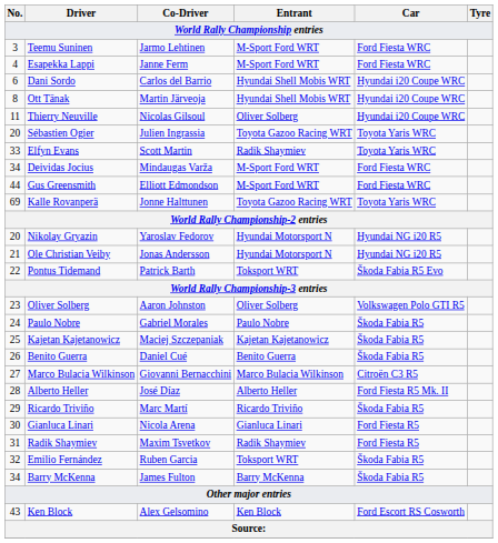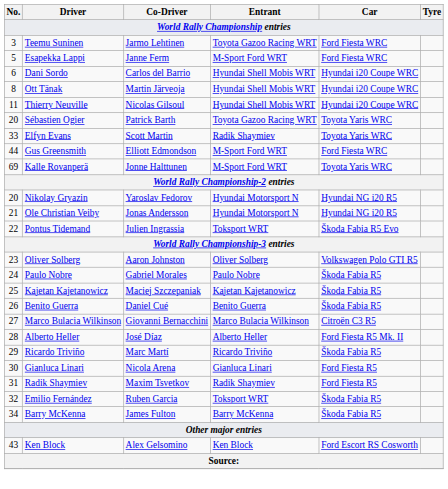Teemu Suninen | Entrant: M-Sport Ford WRT -> Toyota Gazoo Racing WRT
Esapekka Lappi | No.: 4 -> 5
Thierry Neuville | Entrant: Oliver Solberg -> Hyundai Shell Mobis WRT
Sébastien Ogier | Co-Driver: Julien Ingrassia -> Patrick Barth
- row: 34 | Deividas Jocius | Mindaugas Varža | M-Sport Ford WRT | Ford Fiesta WRC
Kalle Rovanperä | Entrant: Toyota Gazoo Racing WRT -> M-Sport Ford WRT
Pontus Tidemand | Co-Driver: Patrick Barth -> Julien Ingrassia
